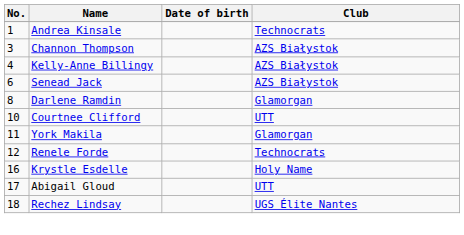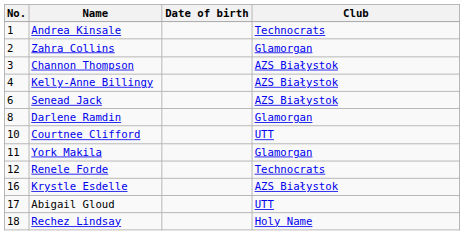+ row: 2 | Zahra Collins | Glamorgan
Krystle Esdelle | Club: Holy Name -> AZS Białystok
Rechez Lindsay | Club: UGS Élite Nantes -> Holy Name
